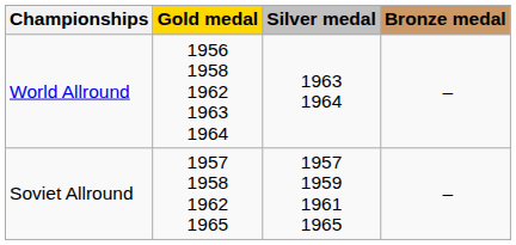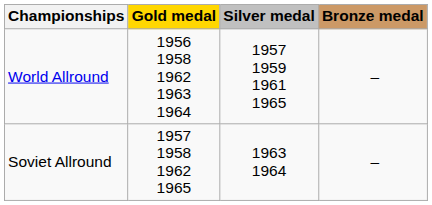World Allround | Silver medal: 1963 1964 -> 1957 1959 1961 1965
Soviet Allround | Silver medal: 1957 1959 1961 1965 -> 1963 1964
